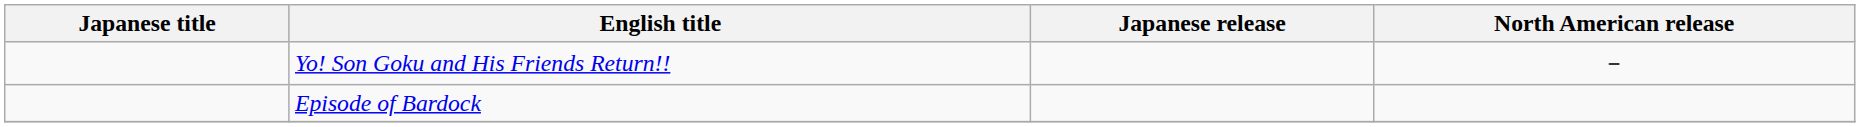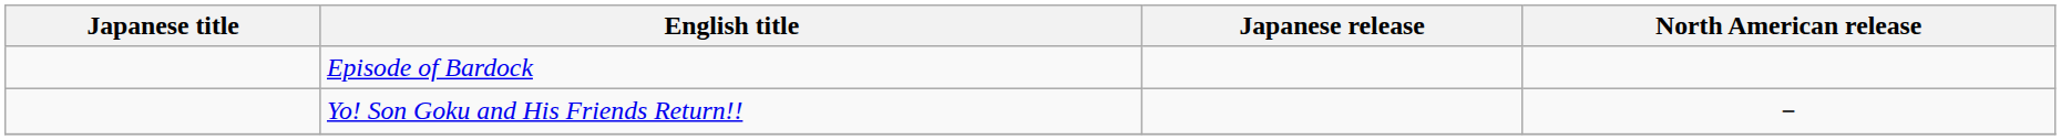rows swapped: Yo! Son Goku and His Friends Return!! <-> Episode of Bardock
